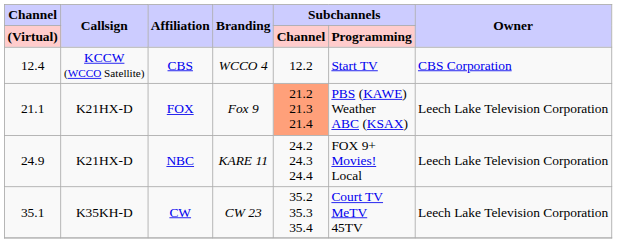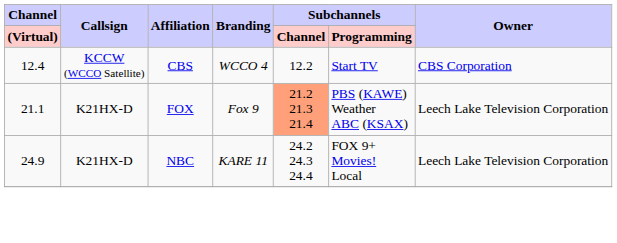- row: 35.1 | K35KH-D | CW | CW 23 | 35.2 35.3 35.4 | Court TV MeTV 45TV | Leech Lake Television Corporation
